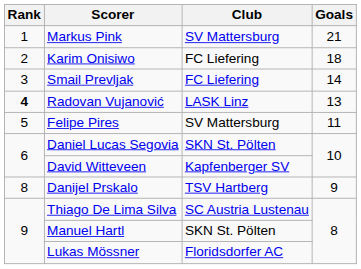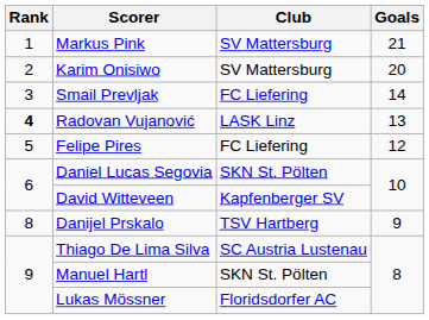Karim Onisiwo | Club: FC Liefering -> SV Mattersburg
Karim Onisiwo | Goals: 18 -> 20
Felipe Pires | Club: SV Mattersburg -> FC Liefering
Felipe Pires | Goals: 11 -> 12
